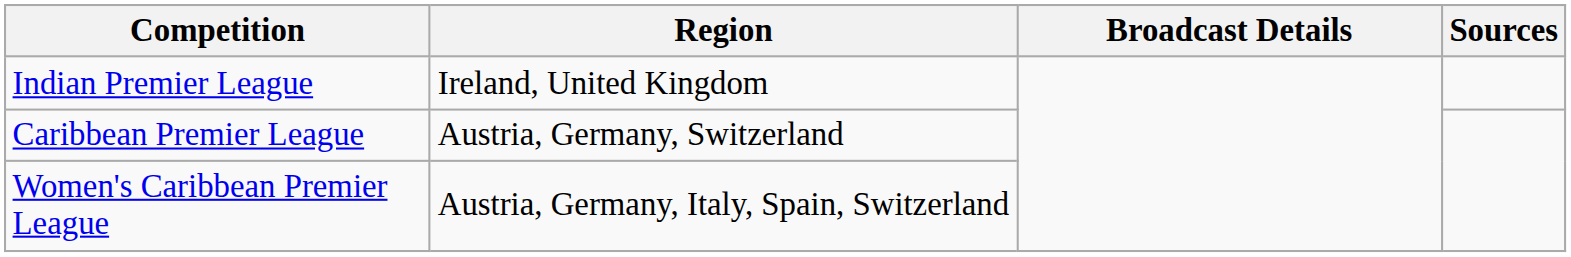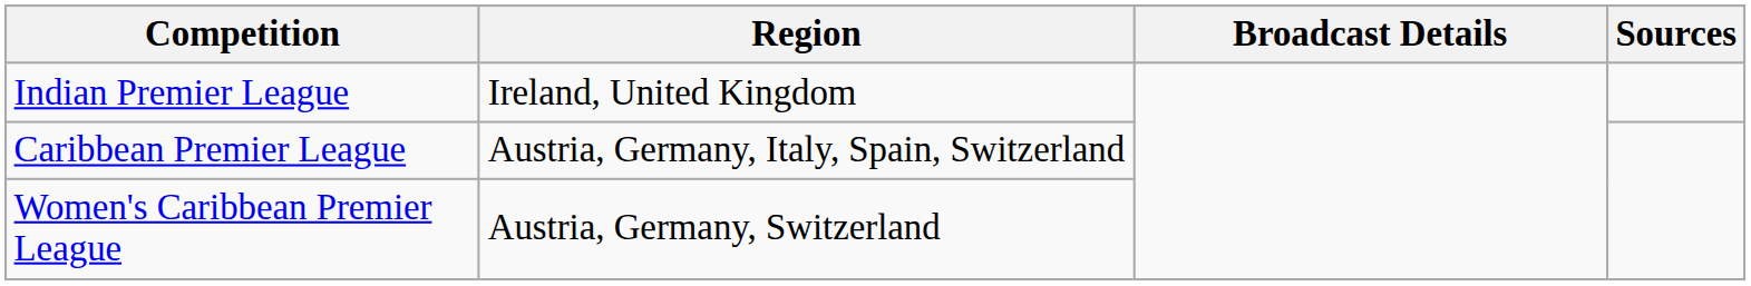Caribbean Premier League | Region: Austria, Germany, Switzerland -> Austria, Germany, Italy, Spain, Switzerland
Women's Caribbean Premier League | Region: Austria, Germany, Italy, Spain, Switzerland -> Austria, Germany, Switzerland
